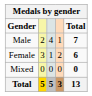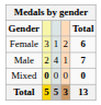rows swapped: Male <-> Female
Mixed | column 2: normal -> bold
